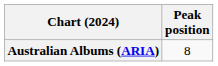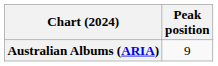Australian Albums (ARIA) | Peak position: 8 -> 9
